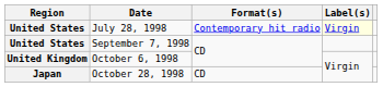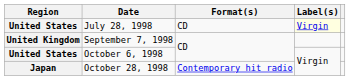July 28, 1998 | Format(s): Contemporary hit radio -> CD
September 7, 1998 | Region: United States -> United Kingdom
October 6, 1998 | Region: United Kingdom -> United States
October 28, 1998 | Format(s): CD -> Contemporary hit radio
